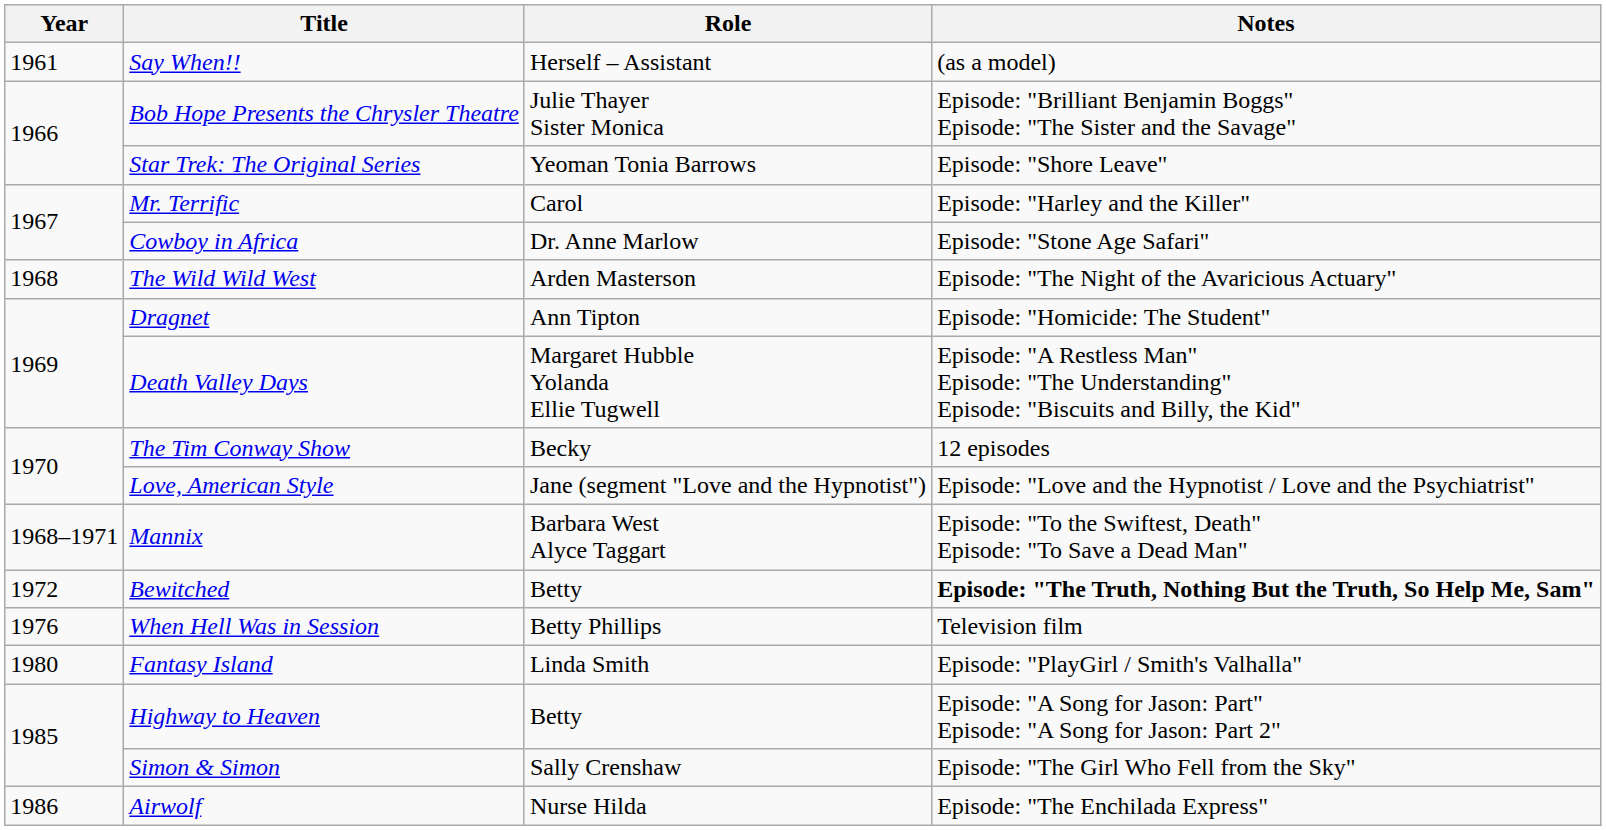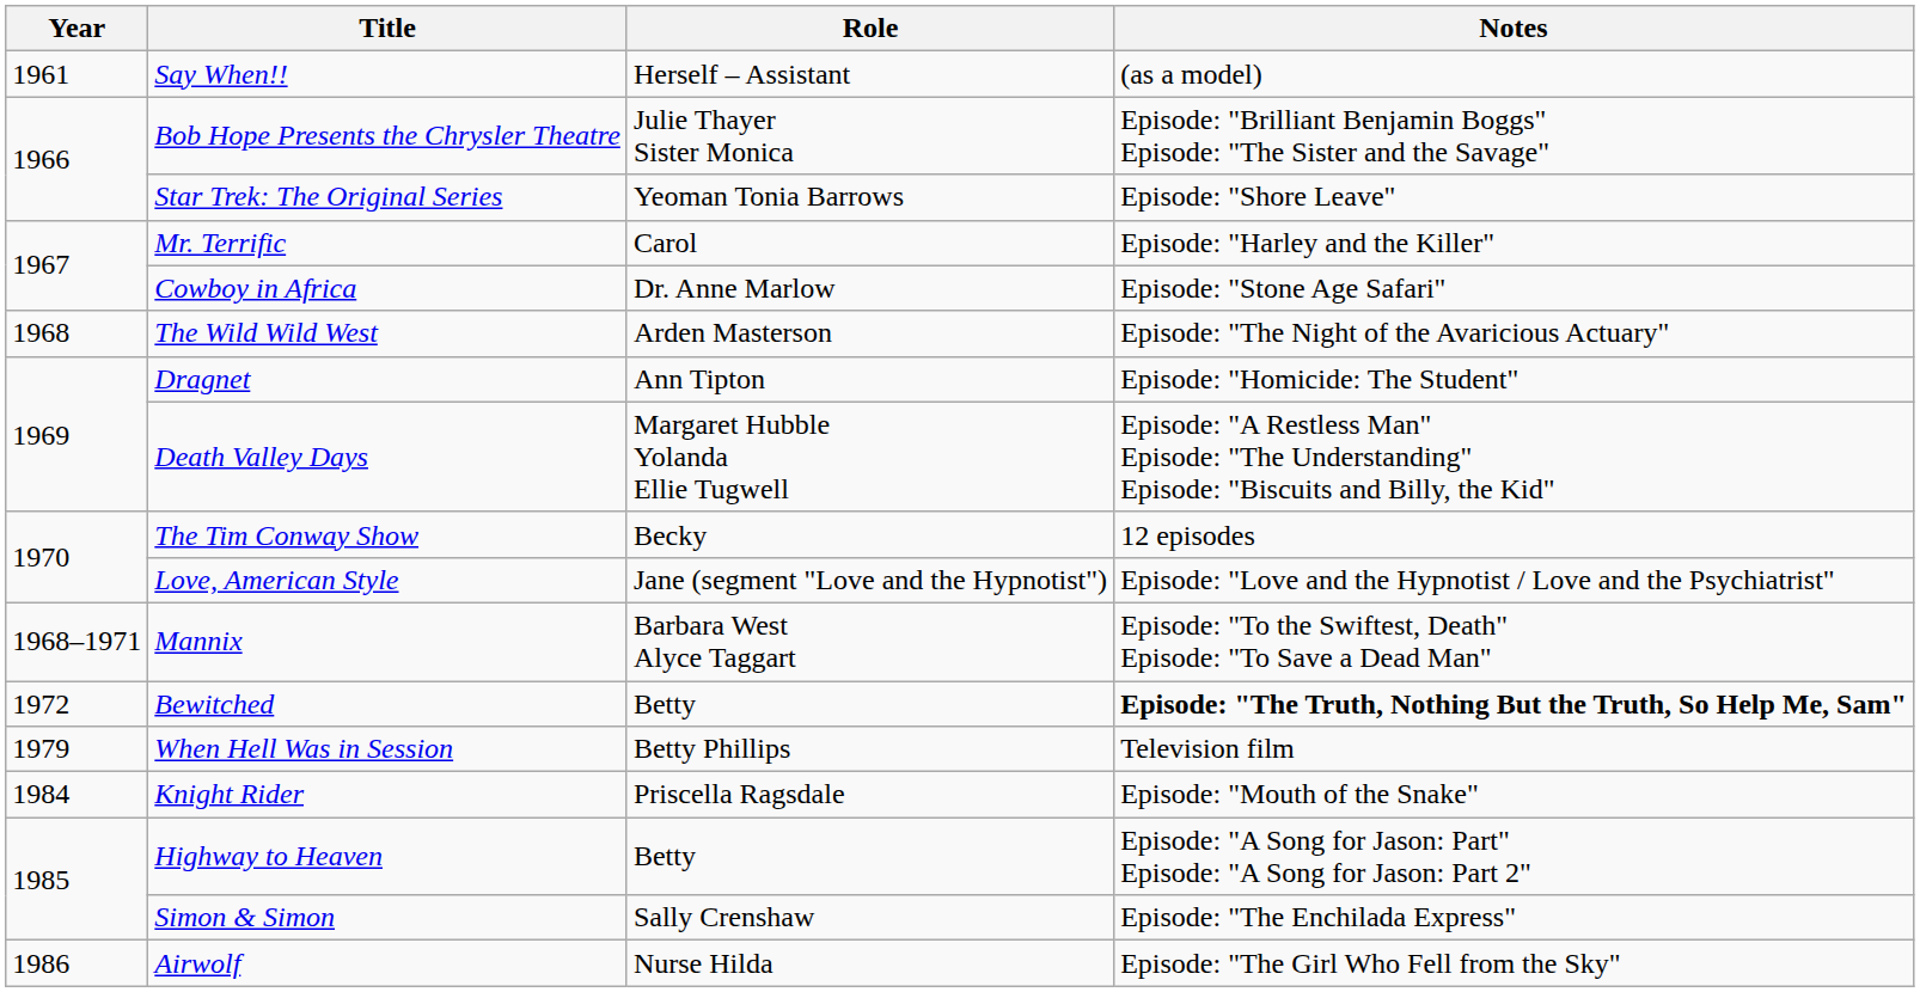When Hell Was in Session | Year: 1976 -> 1979
- row: 1980 | Fantasy Island | Linda Smith | Episode: "PlayGirl / Smith's Valhalla"
+ row: 1984 | Knight Rider | Priscella Ragsdale | Episode: "Mouth of the Snake"
Simon & Simon | Notes: Episode: "The Girl Who Fell from the Sky" -> Episode: "The Enchilada Express"
Airwolf | Notes: Episode: "The Enchilada Express" -> Episode: "The Girl Who Fell from the Sky"
